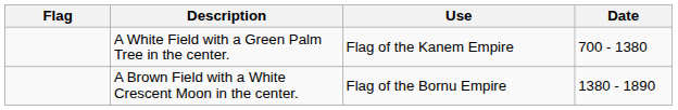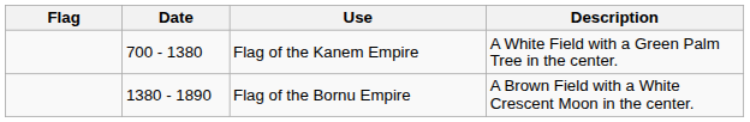columns swapped: Date <-> Description
